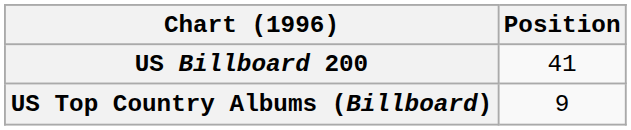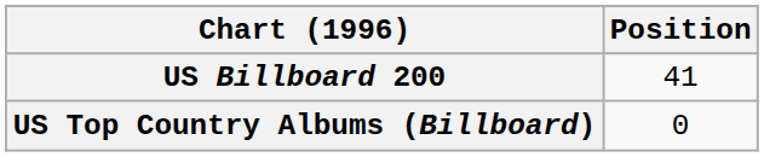US Top Country Albums (Billboard) | Position: 9 -> 0
